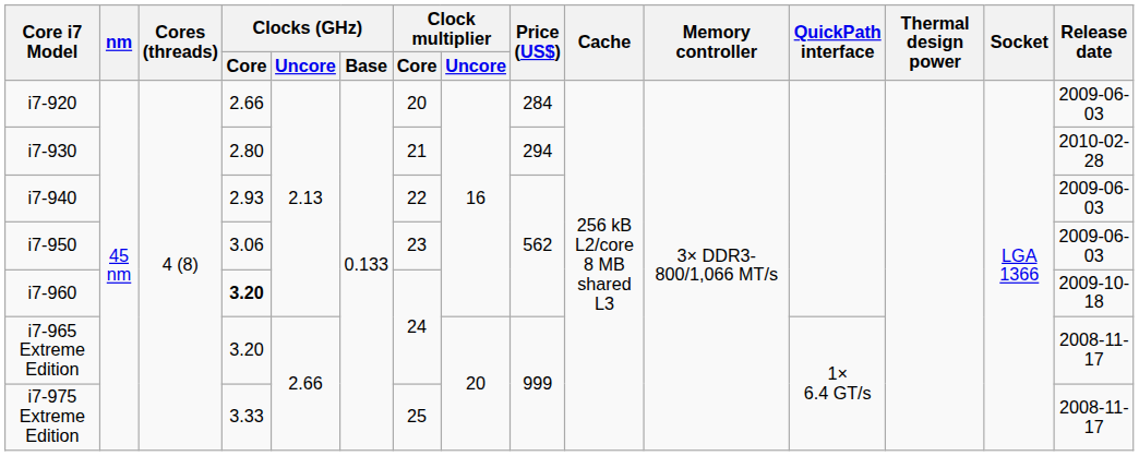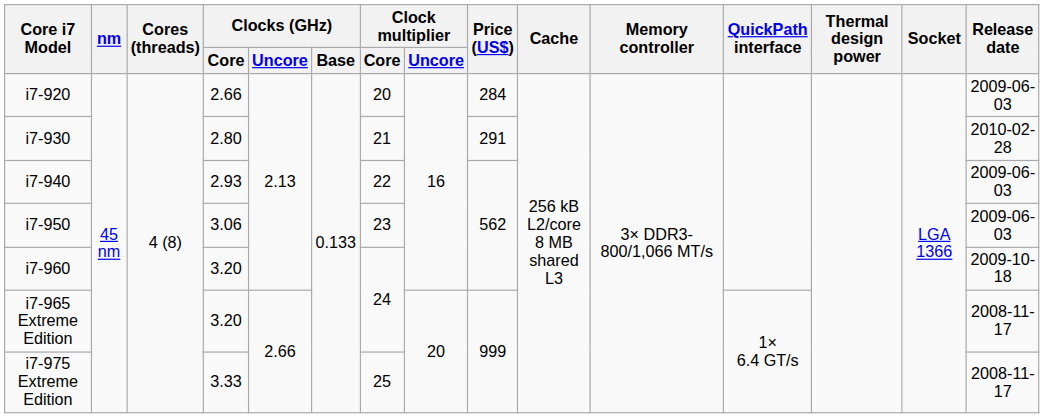i7-930 | Price (US$): 294 -> 291
i7-960 | Clocks (GHz) / Core: bold -> normal
